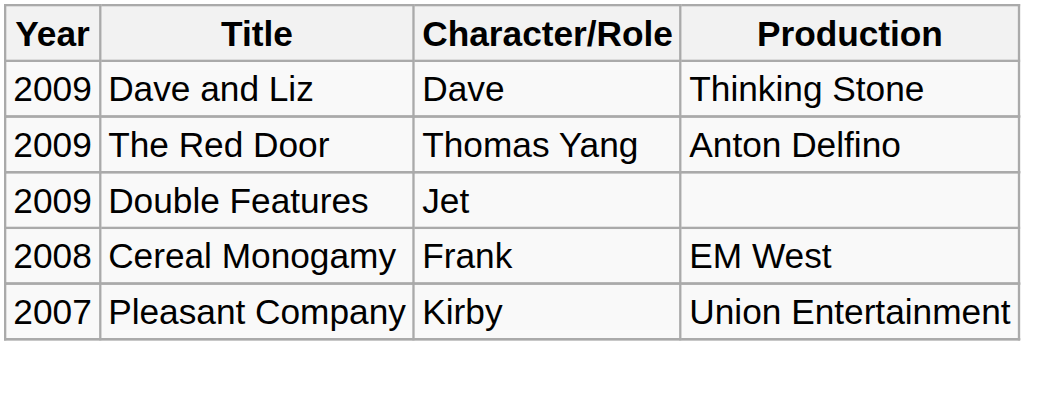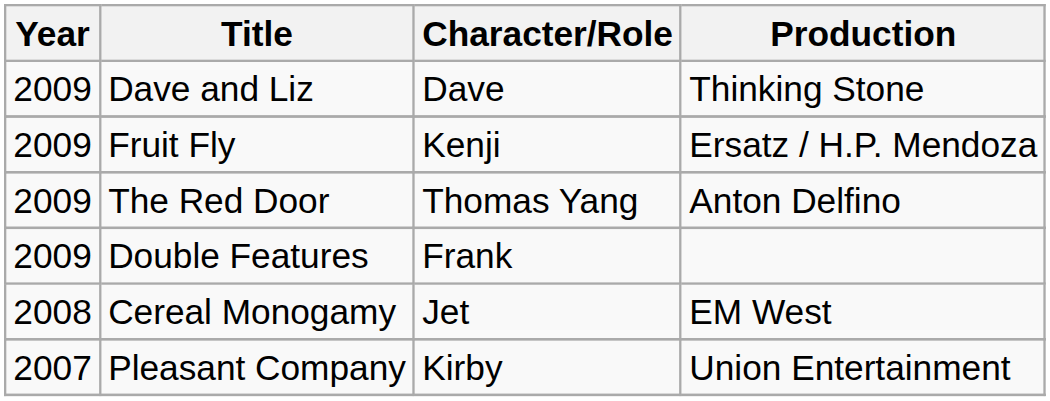+ row: 2009 | Fruit Fly | Kenji | Ersatz / H.P. Mendoza
Double Features | Character/Role: Jet -> Frank
Cereal Monogamy | Character/Role: Frank -> Jet
